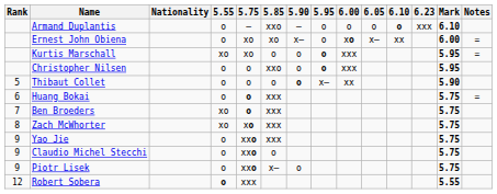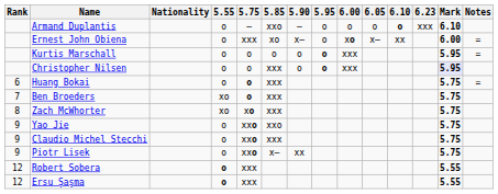Ernest John Obiena | 5.75: xo -> xxx
Kurtis Marschall | 5.55: xo -> o
Kurtis Marschall | 5.75: xo -> o
Christopher Nilsen | 5.85: xxo -> xxx
Christopher Nilsen | Mark: no background -> lavender background
- row: 5 | Thibaut Collet | o | o | o | o | x– | xx | 5.90
Yao Jie | 5.85: xxx -> xxo
Claudio Michel Stecchi | 5.85: o -> xxx
Piotr Lisek | 5.90: o -> xx
+ row: 12 | Ersu Şaşma | o | xxx | 5.55
